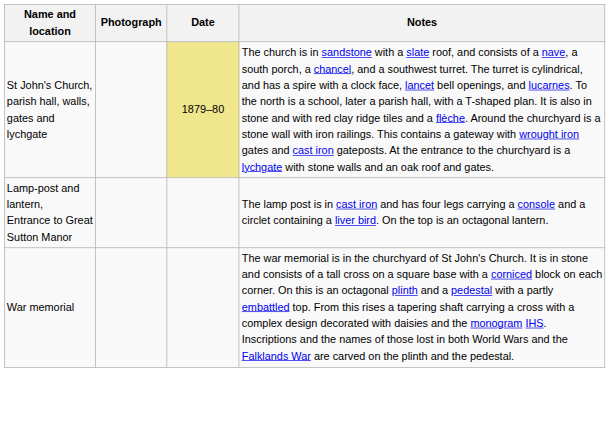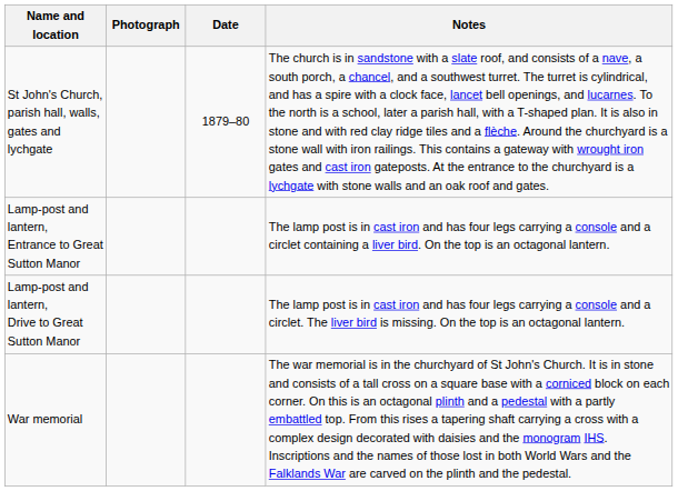St John's Church, parish hall, walls, gates and lychgate | Date: khaki background -> no background
+ row: Lamp-post and lantern, Drive to Great Sutton Manor | The lamp post is in cast iron and has four legs carrying a console and a circlet. The liver bird is missing. On the top is an octagonal lantern.
